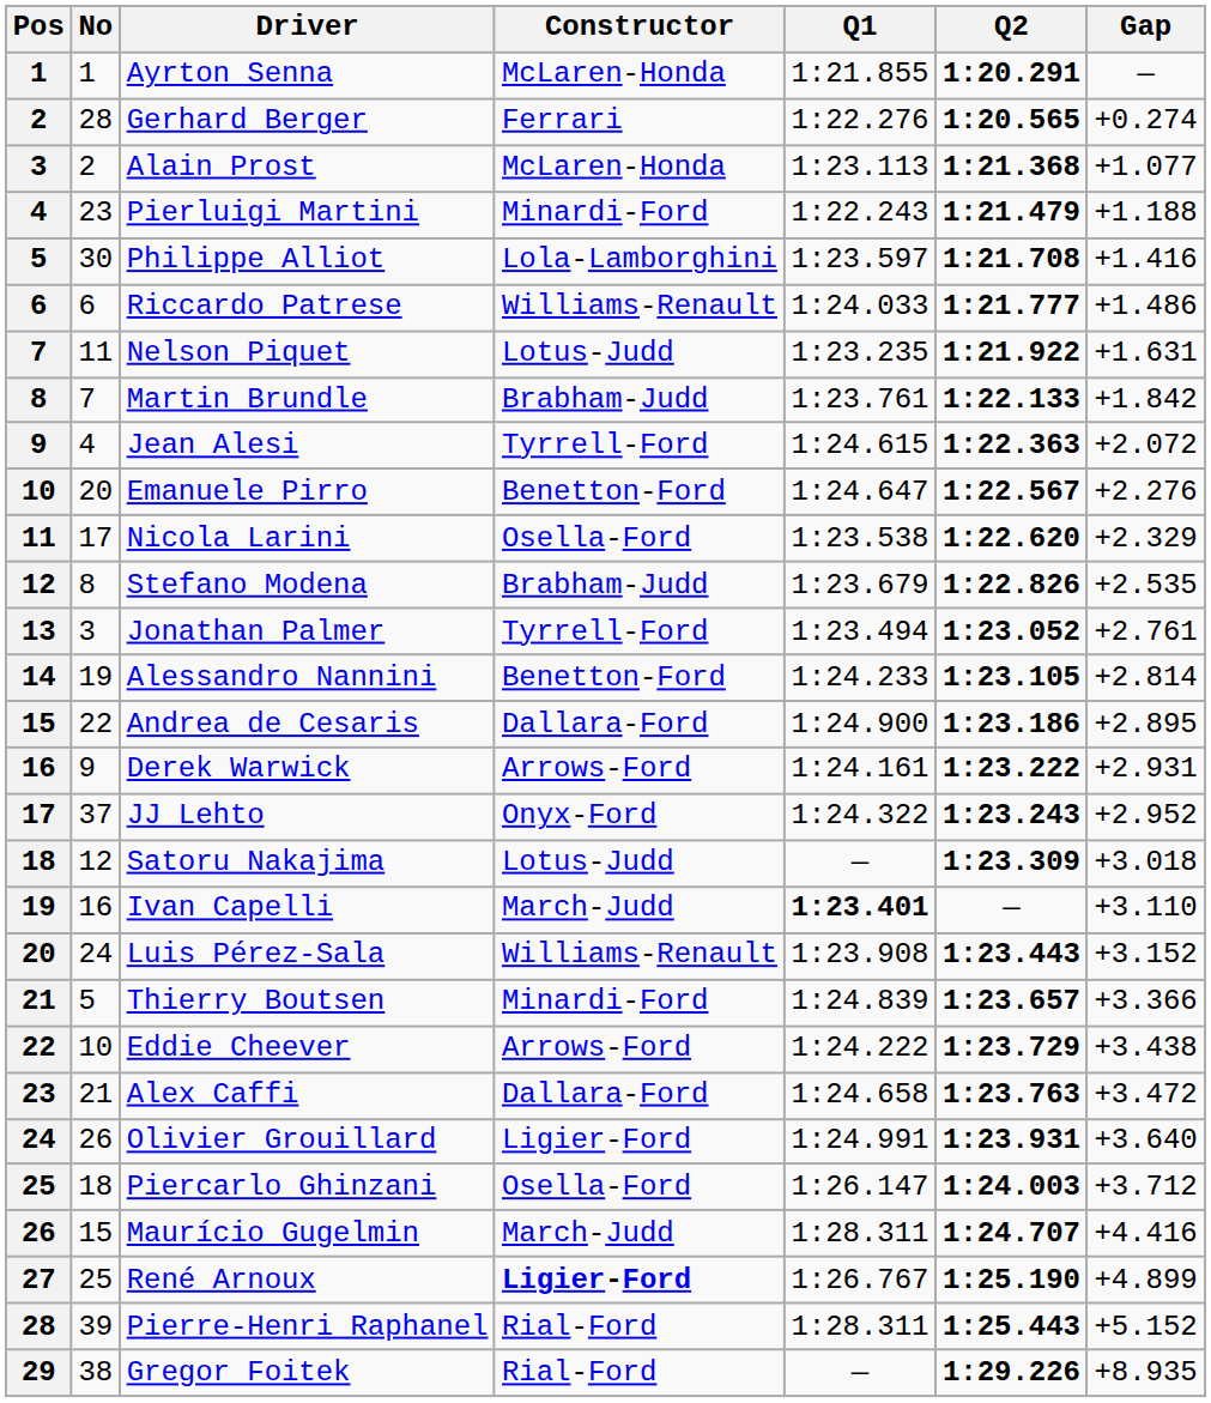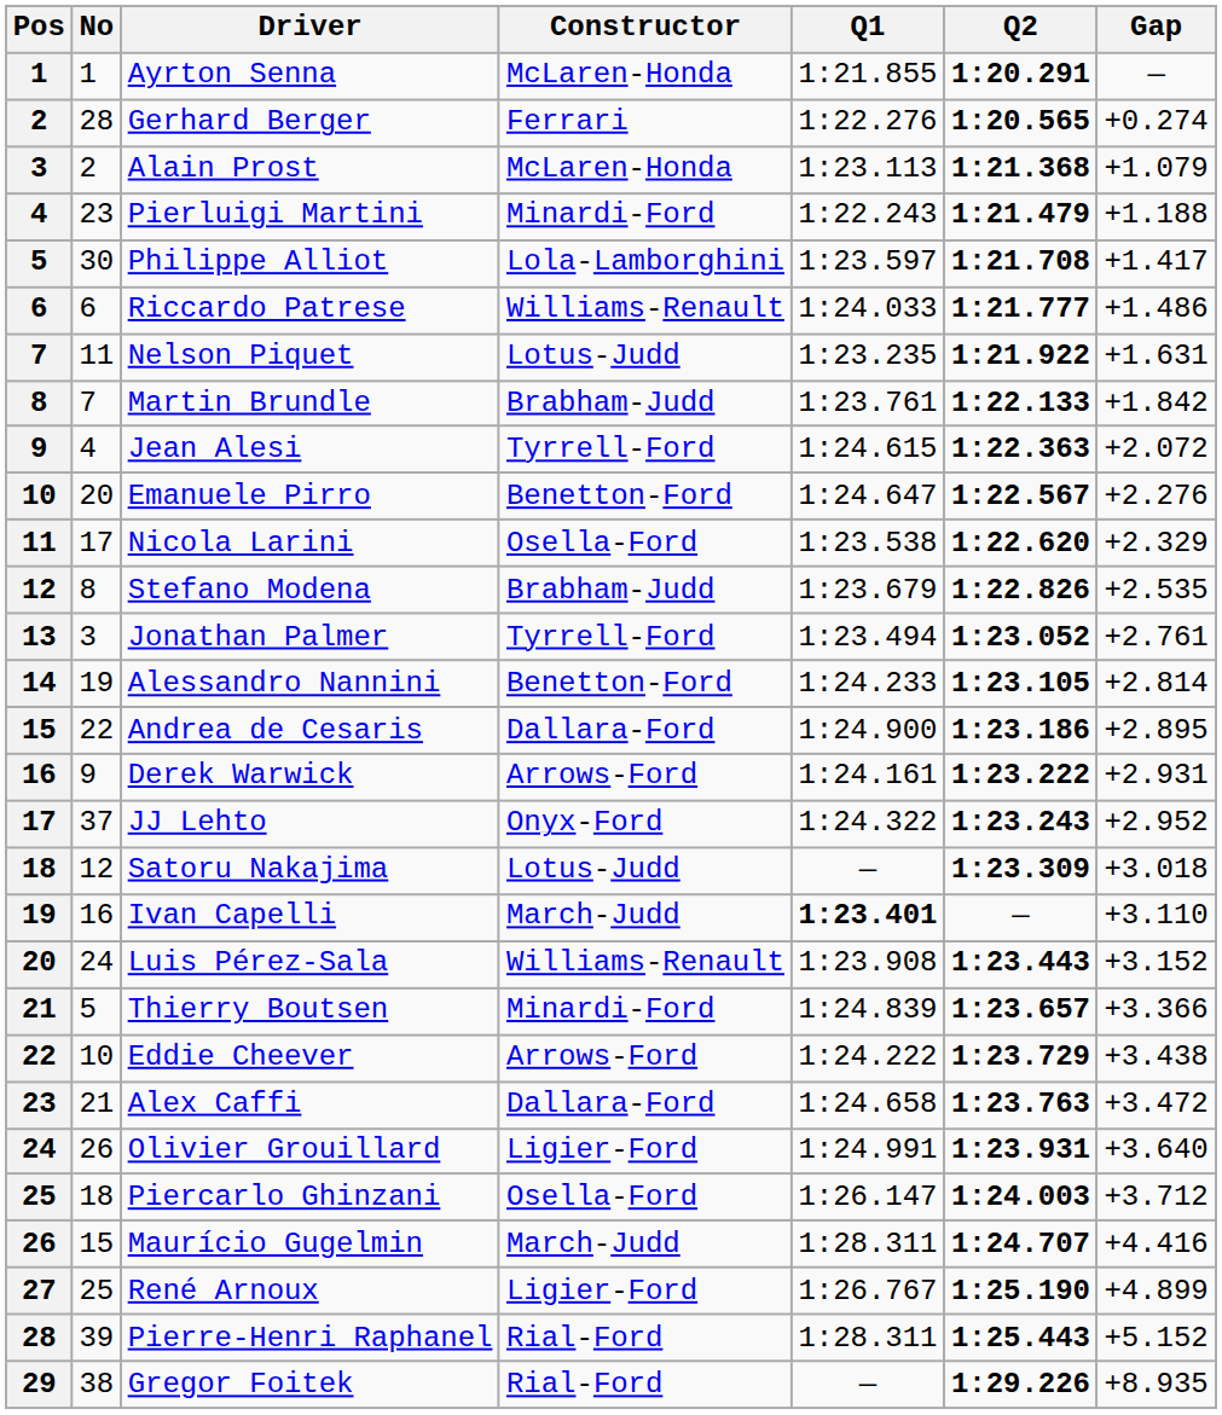Alain Prost | Gap: +1.077 -> +1.079
Philippe Alliot | Gap: +1.416 -> +1.417
René Arnoux | Constructor: bold -> normal
